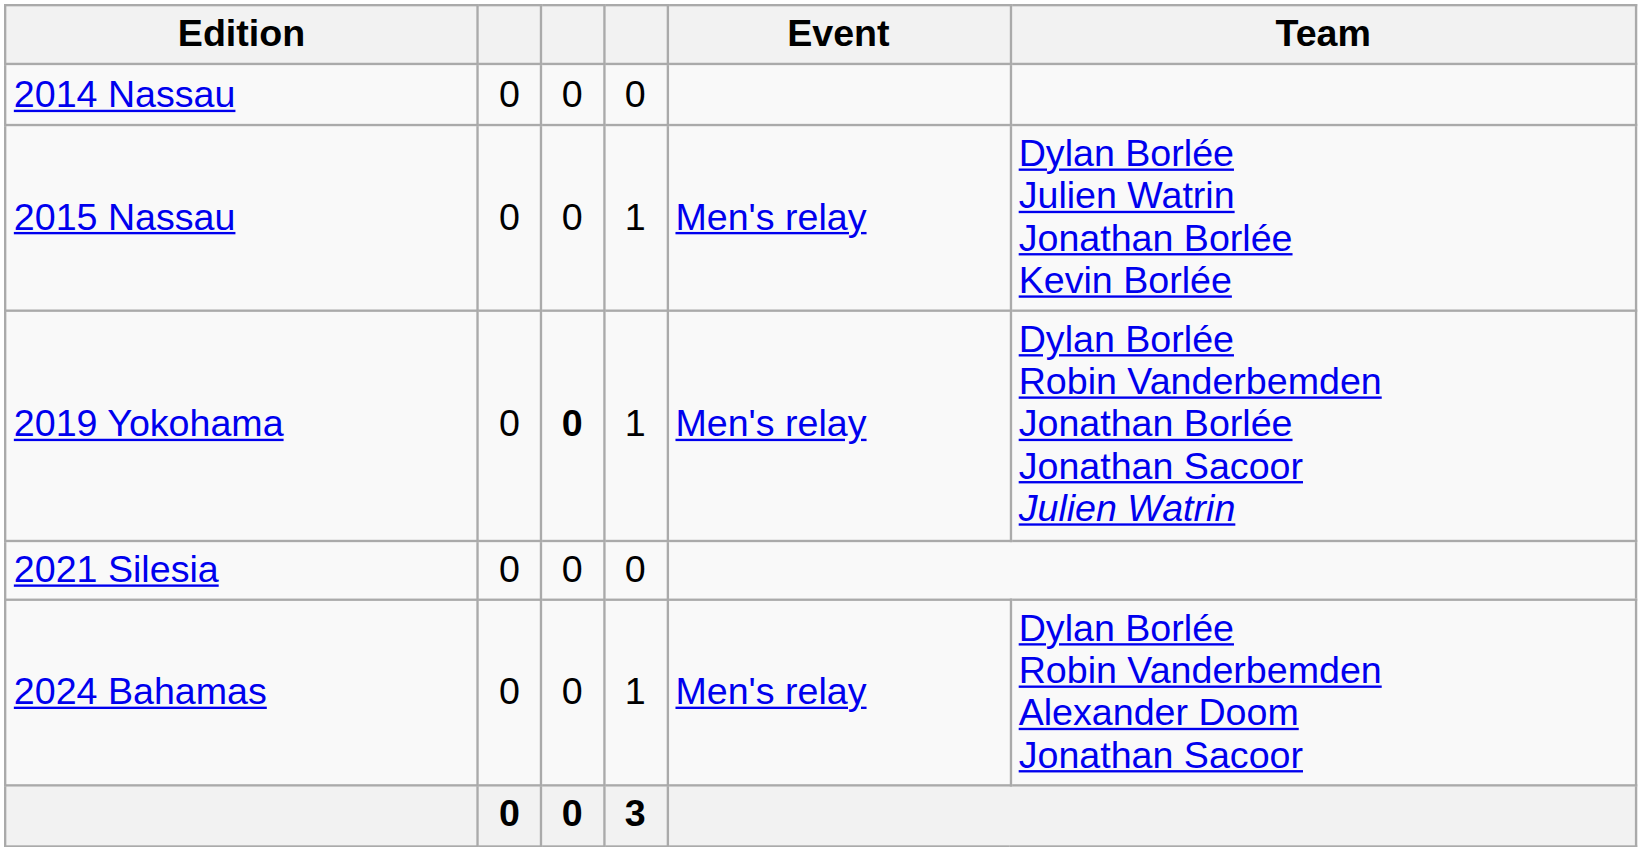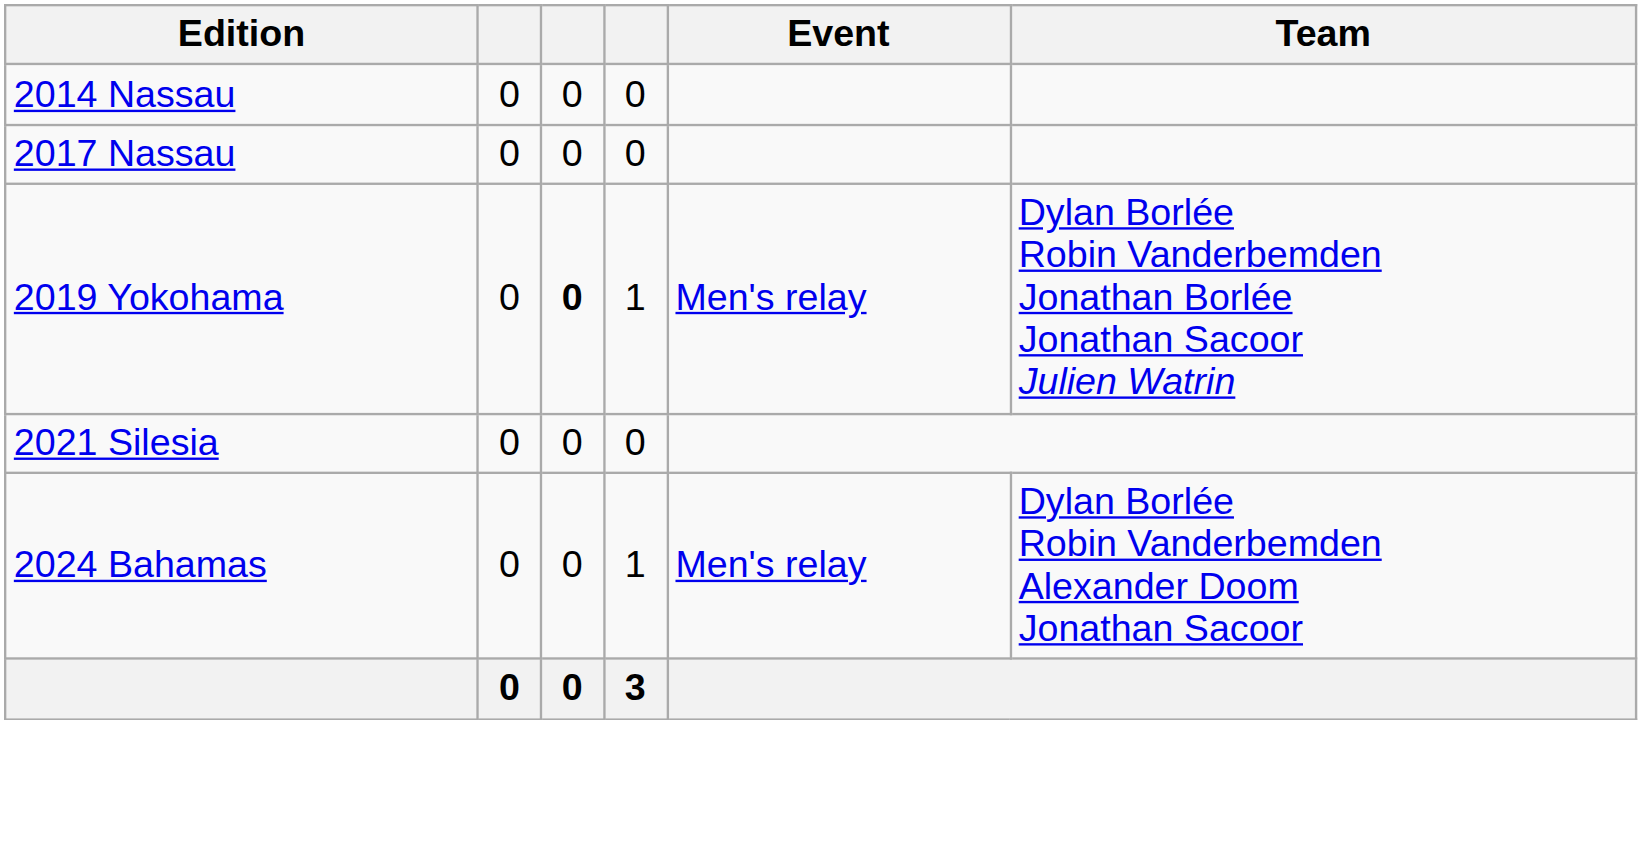- row: 2015 Nassau | 0 | 0 | 1 | Men's relay | Dylan Borlée Julien Watrin Jonathan Borlée Kevin Borlée
+ row: 2017 Nassau | 0 | 0 | 0
